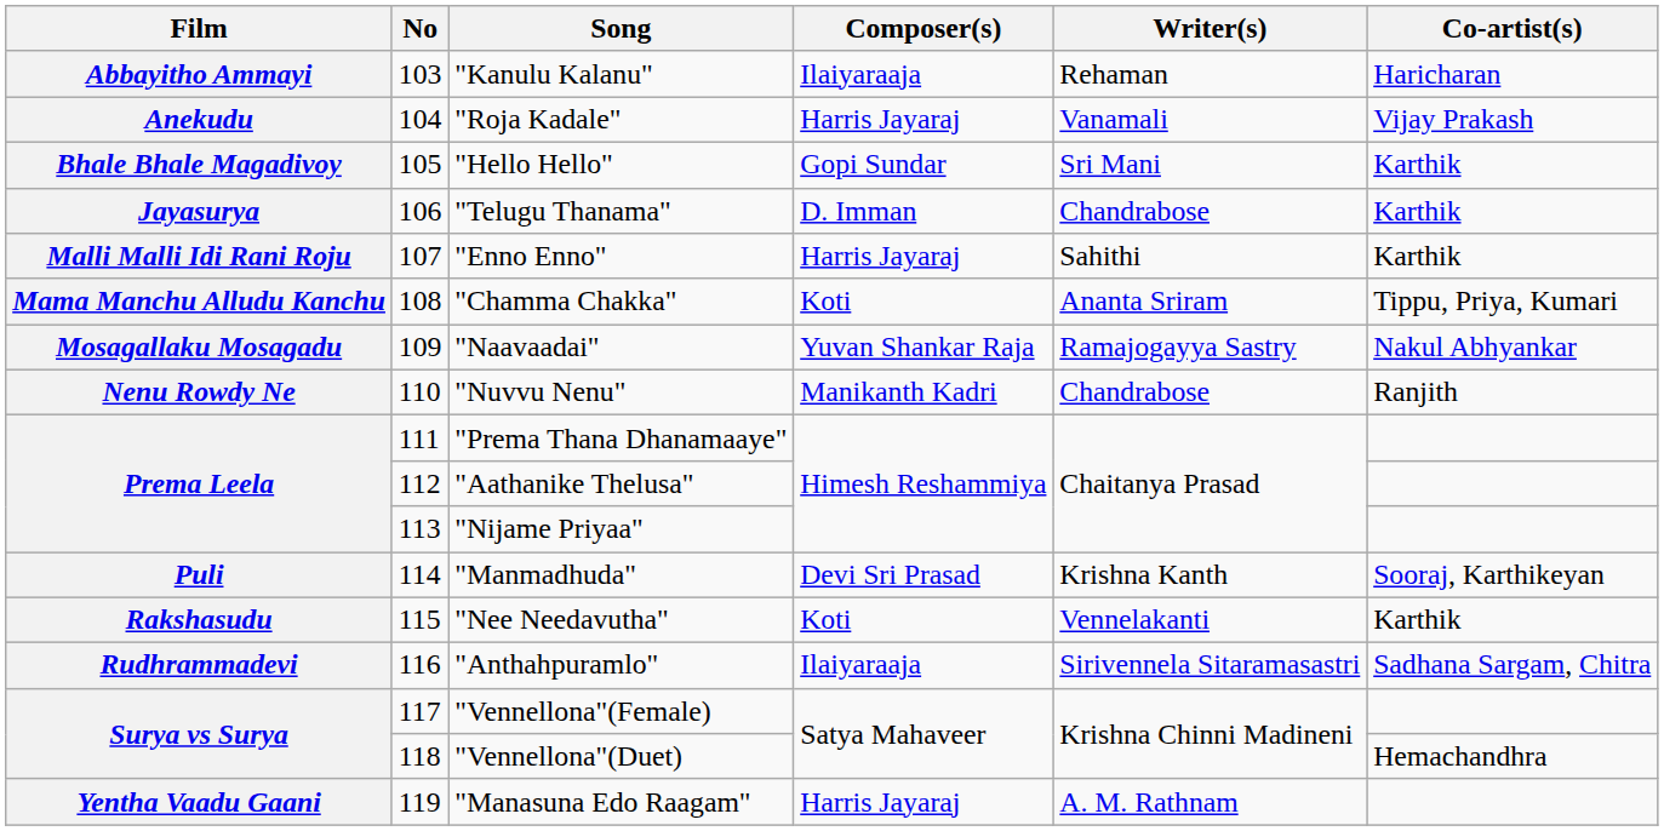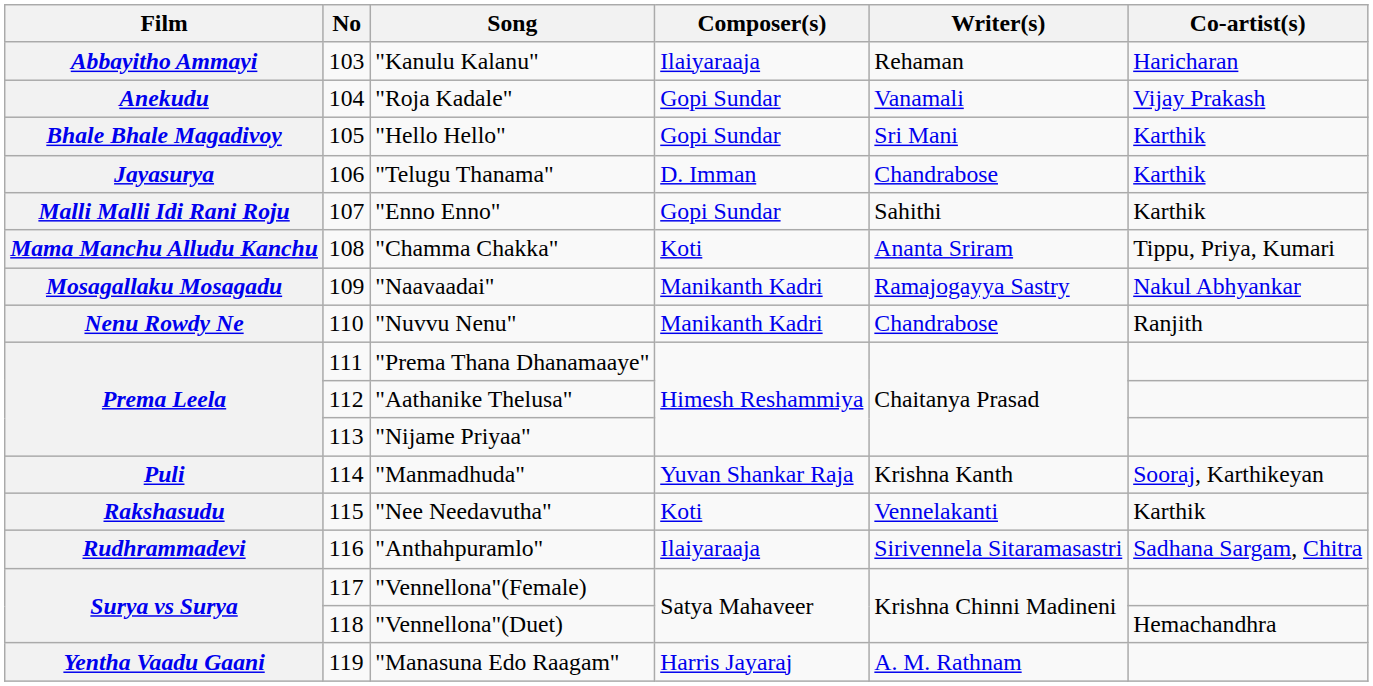"Roja Kadale" | Composer(s): Harris Jayaraj -> Gopi Sundar
"Enno Enno" | Composer(s): Harris Jayaraj -> Gopi Sundar
"Naavaadai" | Composer(s): Yuvan Shankar Raja -> Manikanth Kadri
"Manmadhuda" | Composer(s): Devi Sri Prasad -> Yuvan Shankar Raja
